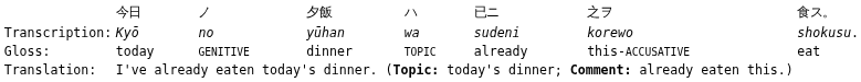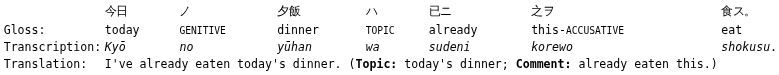rows swapped: Transcription: <-> Gloss:
